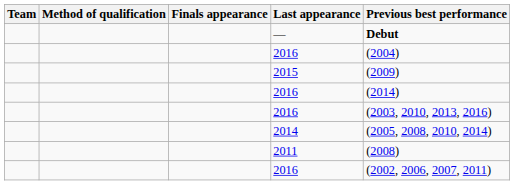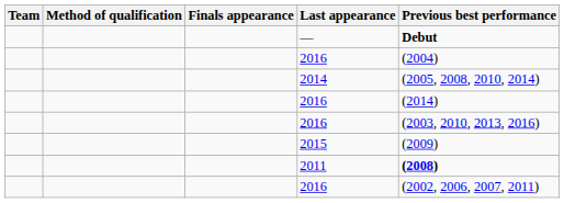rows swapped: 2015 <-> 2014
2011 | Previous best performance: normal -> bold
